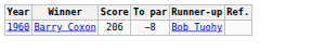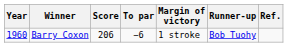+ column: Margin of victory | 1 stroke
Barry Coxon | To par: −8 -> −6
